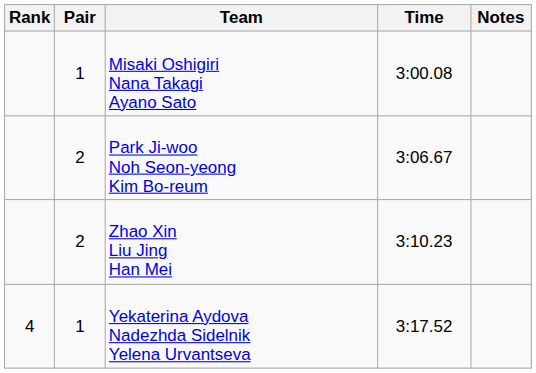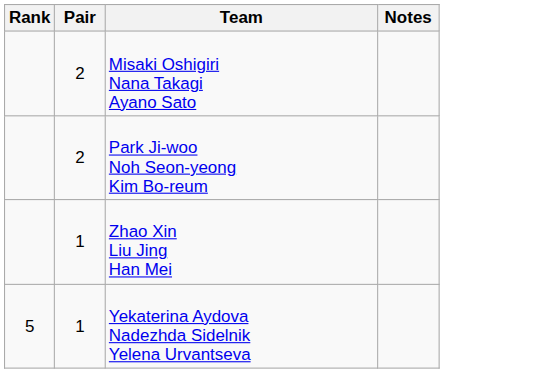- column: Time | 3:00.08 | 3:06.67 | 3:10.23 | 3:17.52
Misaki Oshigiri Nana Takagi Ayano Sato | Pair: 1 -> 2
Zhao Xin Liu Jing Han Mei | Pair: 2 -> 1
Yekaterina Aydova Nadezhda Sidelnik Yelena Urvantseva | Rank: 4 -> 5
